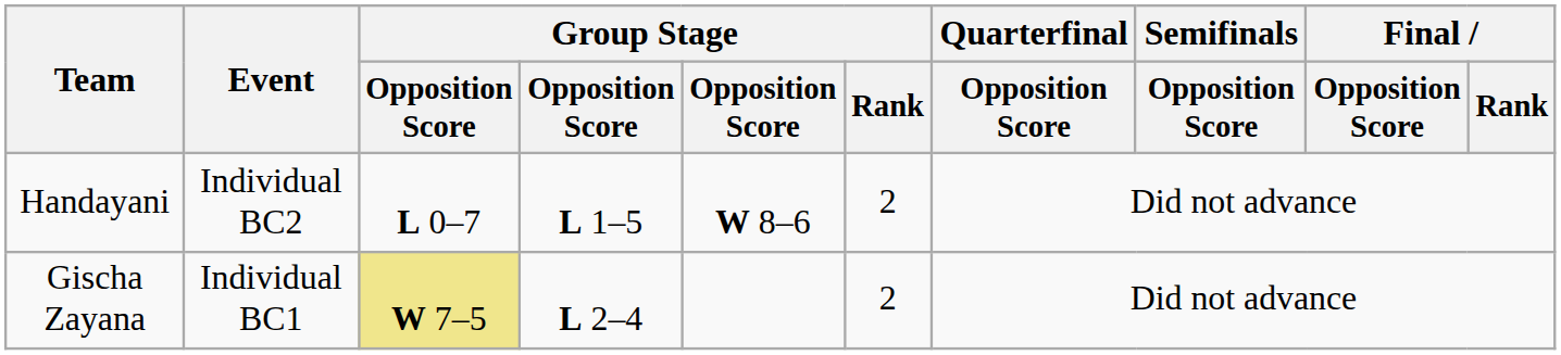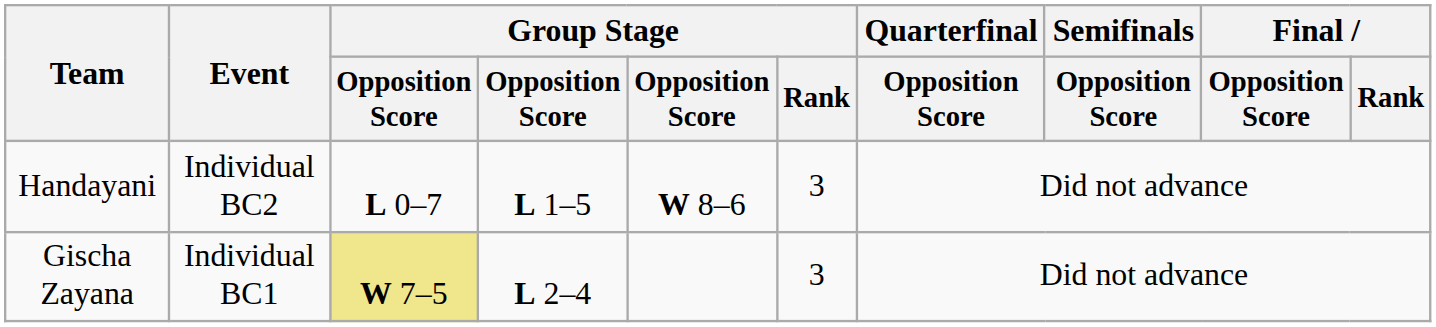Handayani | Group Stage / Rank: 2 -> 3
Gischa Zayana | Group Stage / Rank: 2 -> 3
